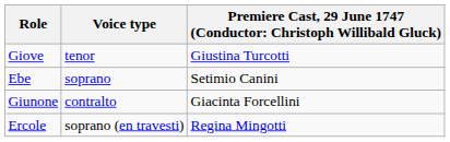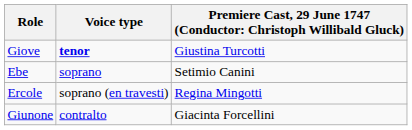Giove | Voice type: normal -> bold
rows swapped: Giunone <-> Ercole
